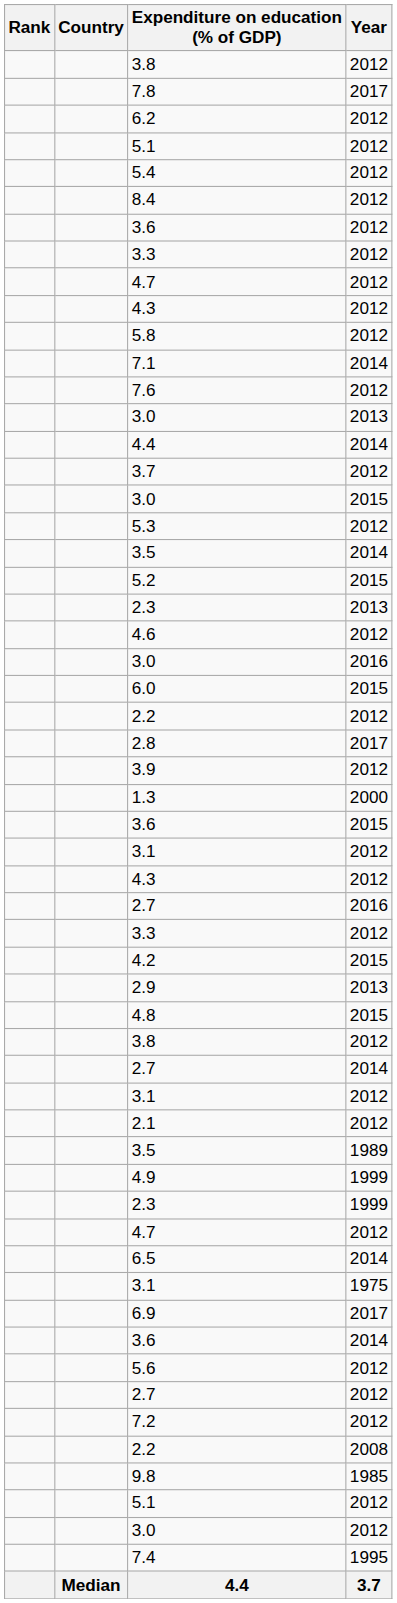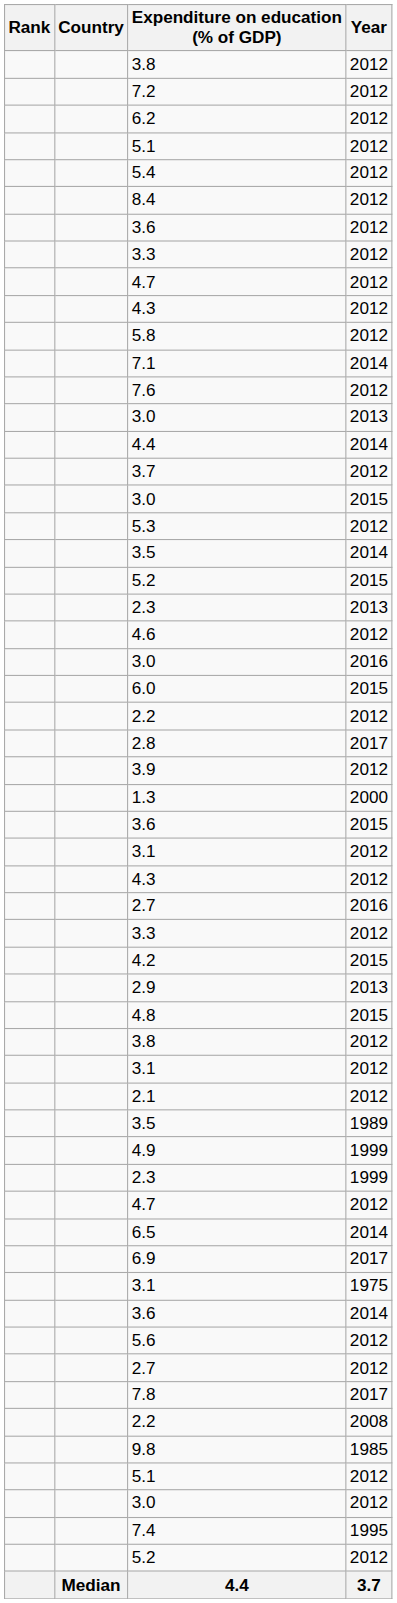rows swapped: 7.2 <-> 7.8
- row: 2.7 | 2014
rows swapped: 3.1 / 1975 <-> 6.9
+ row: 5.2 | 2012
